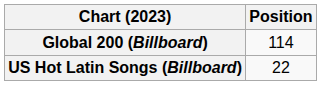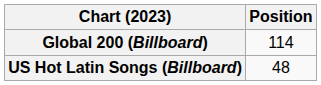US Hot Latin Songs (Billboard) | Position: 22 -> 48
